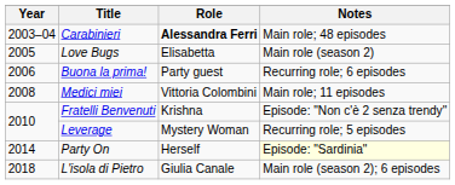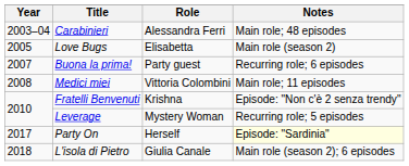Carabinieri | Role: bold -> normal
Buona la prima! | Year: 2006 -> 2007
Party On | Year: 2014 -> 2017
